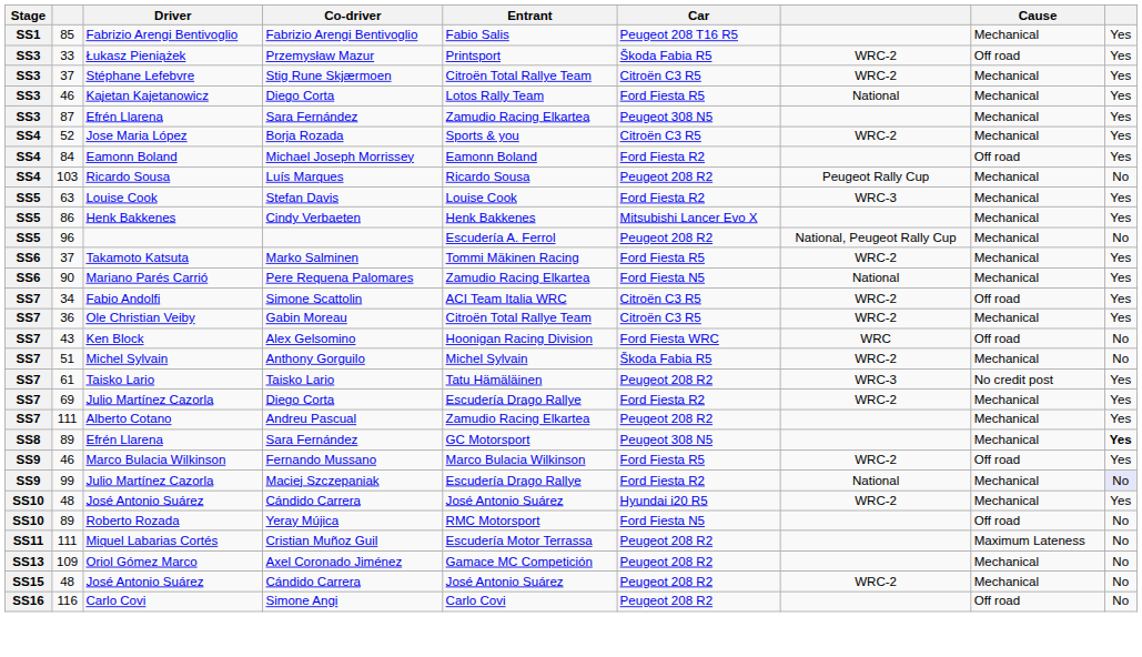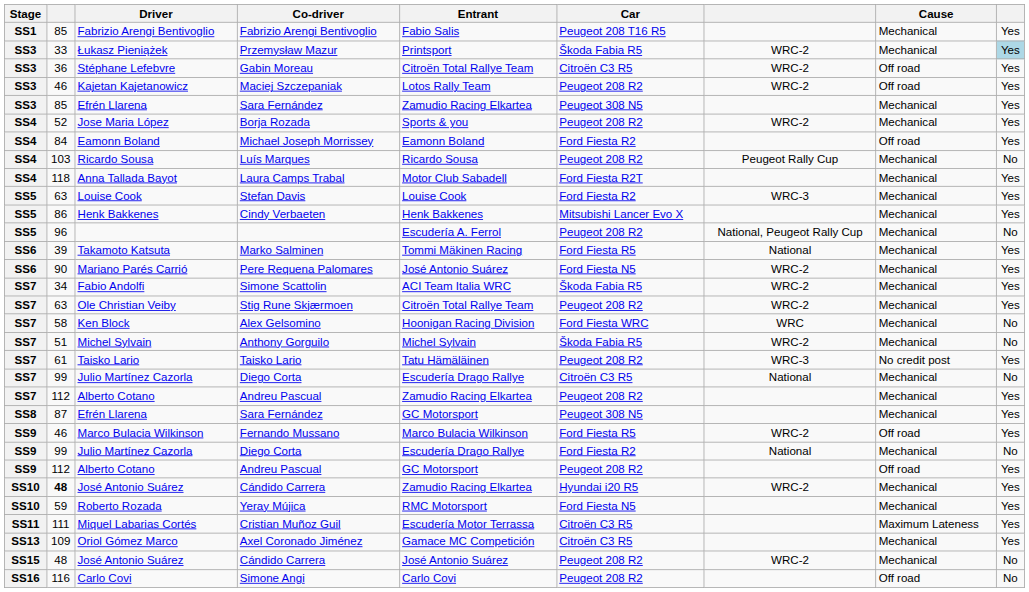Łukasz Pieniążek | Cause: Off road -> Mechanical
Łukasz Pieniążek | column 9: no background -> lightblue background
Stéphane Lefebvre | column 2: 37 -> 36
Stéphane Lefebvre | Co-driver: Stig Rune Skjærmoen -> Gabin Moreau
Stéphane Lefebvre | Cause: Mechanical -> Off road
Kajetan Kajetanowicz | Co-driver: Diego Corta -> Maciej Szczepaniak
Kajetan Kajetanowicz | Car: Ford Fiesta R5 -> Peugeot 208 R2
Kajetan Kajetanowicz | column 7: National -> WRC-2
Kajetan Kajetanowicz | Cause: Mechanical -> Off road
SS3 / Efrén Llarena | column 2: 87 -> 85
Jose Maria López | Car: Citroën C3 R5 -> Peugeot 208 R2
+ row: SS4 | 118 | Anna Tallada Bayot | Laura Camps Trabal | Motor Club Sabadell | Ford Fiesta R2T | Mechanical | Yes
Takamoto Katsuta | column 2: 37 -> 39
Takamoto Katsuta | column 7: WRC-2 -> National
Mariano Parés Carrió | Entrant: Zamudio Racing Elkartea -> José Antonio Suárez
Mariano Parés Carrió | column 7: National -> WRC-2
Fabio Andolfi | Car: Citroën C3 R5 -> Škoda Fabia R5
Fabio Andolfi | Cause: Off road -> Mechanical
Ole Christian Veiby | column 2: 36 -> 63
Ole Christian Veiby | Co-driver: Gabin Moreau -> Stig Rune Skjærmoen
Ole Christian Veiby | Car: Citroën C3 R5 -> Peugeot 208 R2
Ken Block | column 2: 43 -> 58
Ken Block | Cause: Off road -> Mechanical
SS7 / Julio Martínez Cazorla | column 2: 69 -> 99
SS7 / Julio Martínez Cazorla | Car: Ford Fiesta R2 -> Citroën C3 R5
SS7 / Julio Martínez Cazorla | column 7: WRC-2 -> National
SS7 / Julio Martínez Cazorla | column 9: Yes -> No
SS7 / Alberto Cotano | column 2: 111 -> 112
SS8 / Efrén Llarena | column 2: 89 -> 87
SS8 / Efrén Llarena | column 9: bold -> normal
SS9 / Julio Martínez Cazorla | Co-driver: Maciej Szczepaniak -> Diego Corta
SS9 / Julio Martínez Cazorla | column 9: lavender background -> no background
+ row: SS9 | 112 | Alberto Cotano | Andreu Pascual | GC Motorsport | Peugeot 208 R2 | Off road | Yes
SS10 / José Antonio Suárez | column 2: normal -> bold
SS10 / José Antonio Suárez | Entrant: José Antonio Suárez -> Zamudio Racing Elkartea
Roberto Rozada | column 2: 89 -> 59
Roberto Rozada | Cause: Off road -> Mechanical
Roberto Rozada | column 9: No -> Yes
Miquel Labarias Cortés | Car: Peugeot 208 R2 -> Citroën C3 R5
Miquel Labarias Cortés | column 9: No -> Yes
Oriol Gómez Marco | Car: Peugeot 208 R2 -> Citroën C3 R5
Oriol Gómez Marco | column 9: No -> Yes
